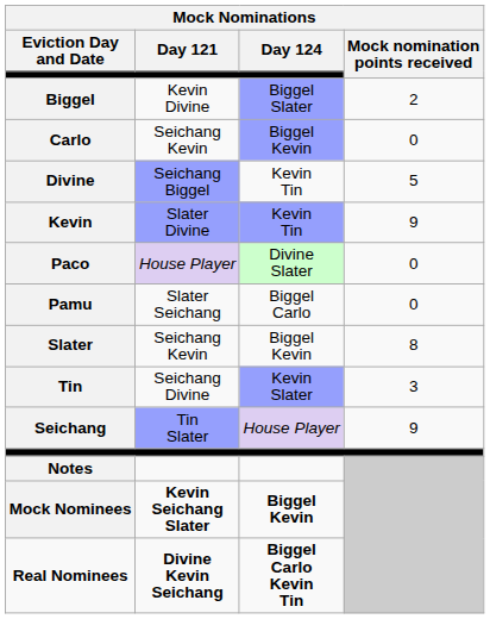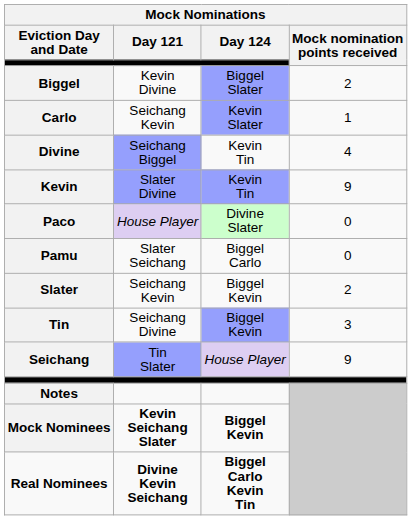Carlo | Day 124: Biggel Kevin -> Kevin Slater
Carlo | Mock nomination points received: 0 -> 1
Divine | Mock nomination points received: 5 -> 4
Slater | Mock nomination points received: 8 -> 2
Tin | Day 124: Kevin Slater -> Biggel Kevin
